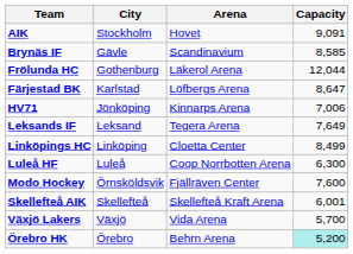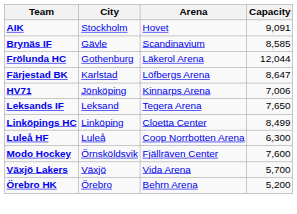Leksands IF | Capacity: 7,649 -> 7,650
- row: Skellefteå AIK | Skellefteå | Skellefteå Kraft Arena | 6,001
Örebro HK | Capacity: paleturquoise background -> no background
